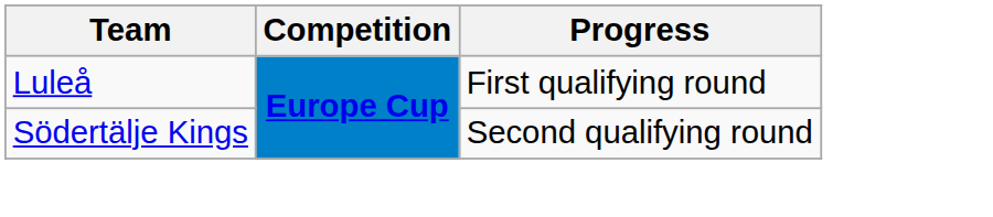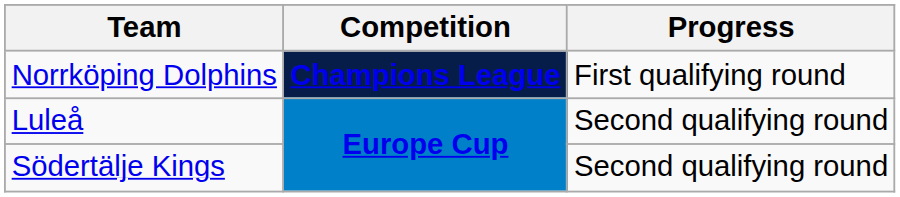+ row: Norrköping Dolphins | Champions League | First qualifying round
Luleå | Progress: First qualifying round -> Second qualifying round
